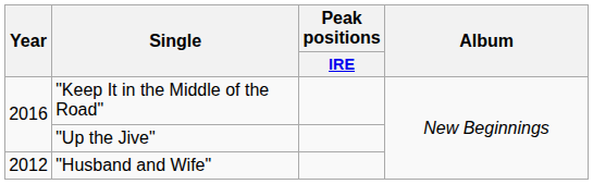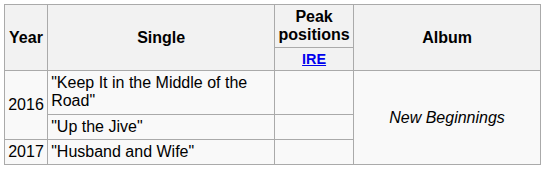"Husband and Wife" | Year: 2012 -> 2017
